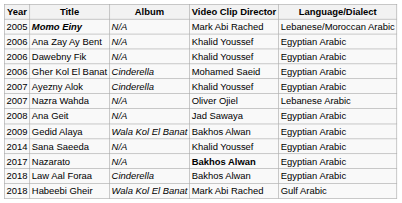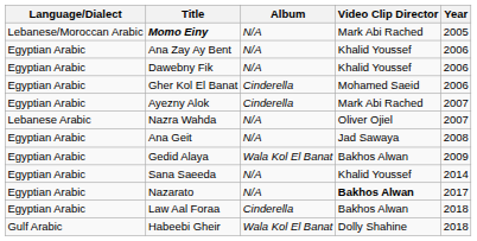columns swapped: Year <-> Language/Dialect
Ayezny Alok | Video Clip Director: Khalid Youssef -> Mark Abi Rached
Habeebi Gheir | Video Clip Director: Mark Abi Rached -> Dolly Shahine
